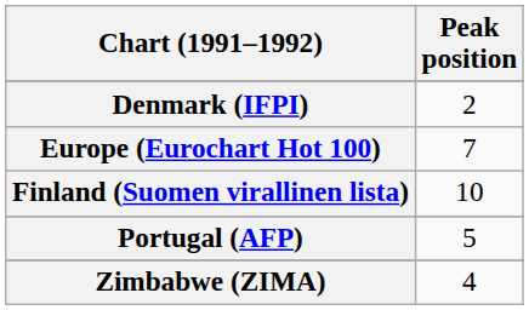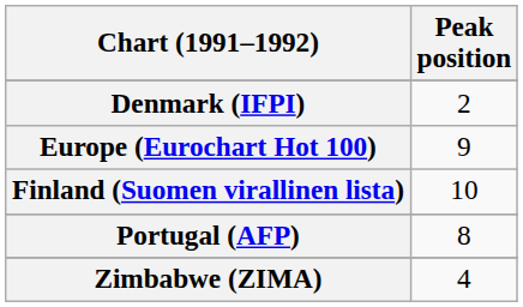Europe (Eurochart Hot 100) | Peak position: 7 -> 9
Portugal (AFP) | Peak position: 5 -> 8
